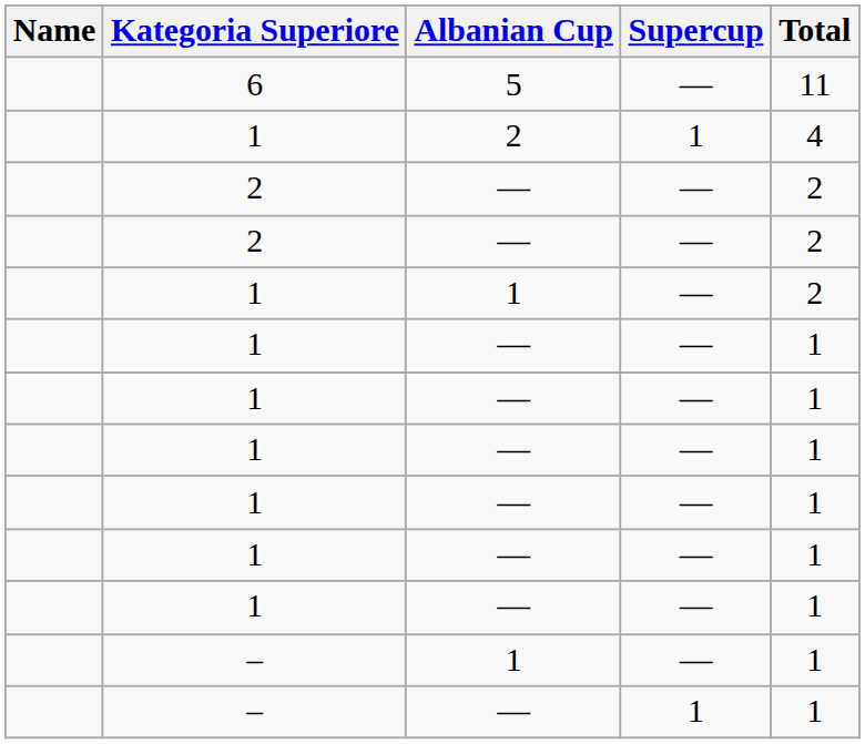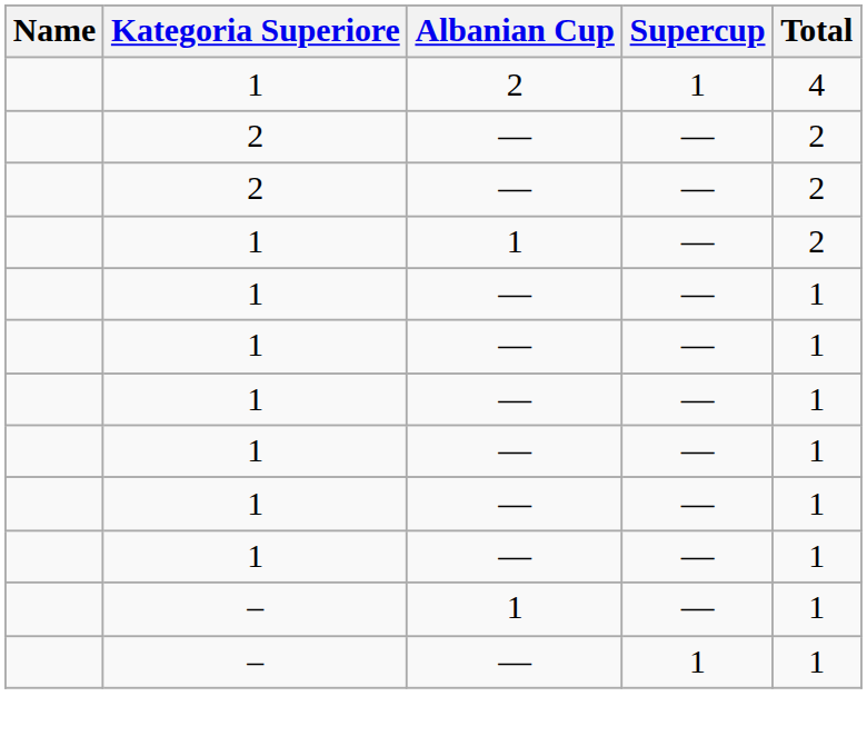- row: 6 | 5 | — | 11
